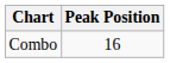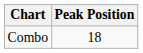Combo | Peak Position: 16 -> 18
